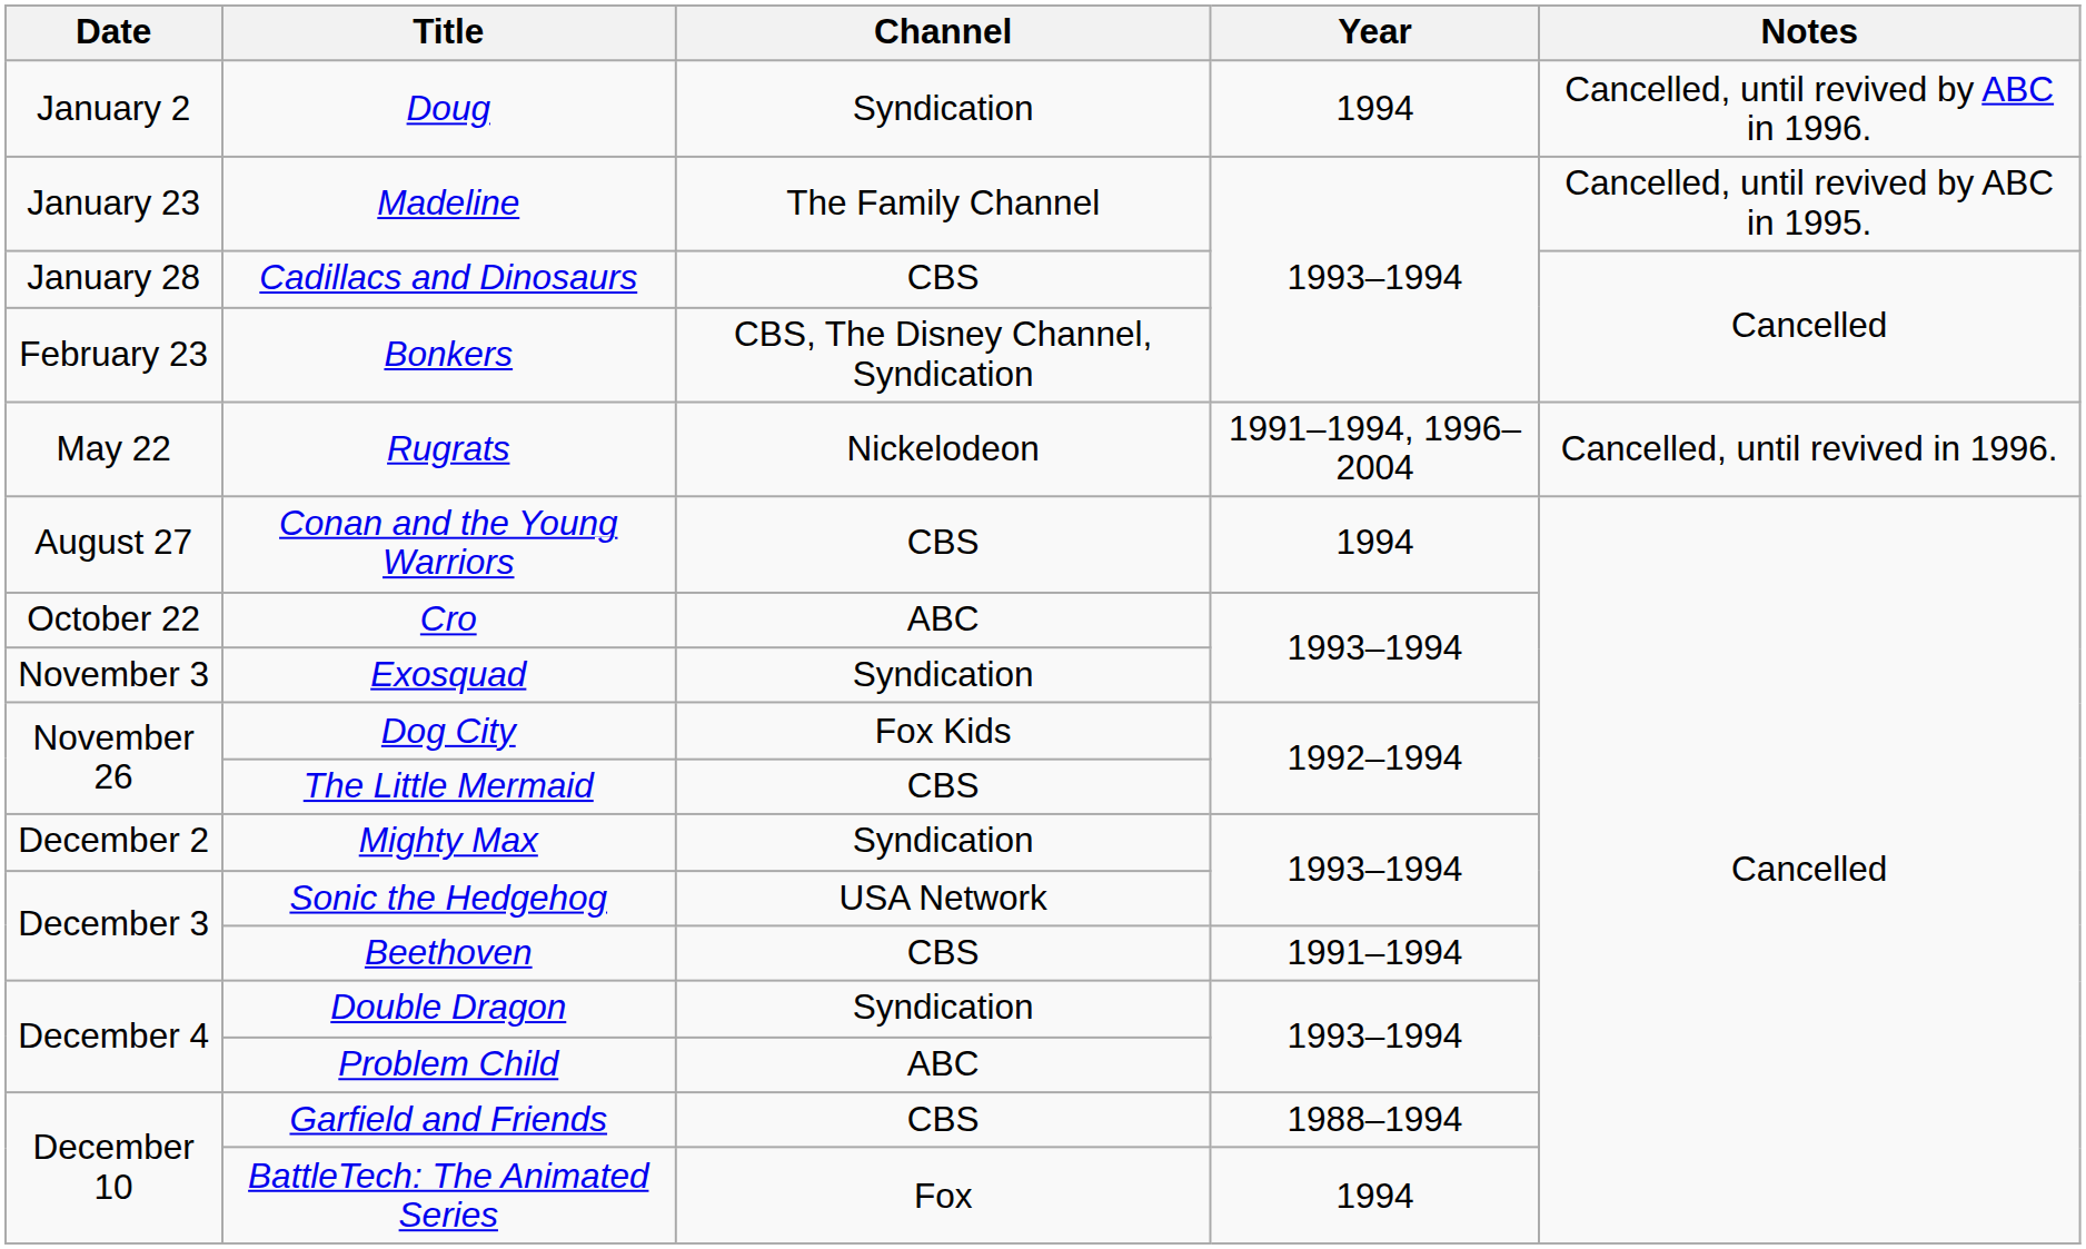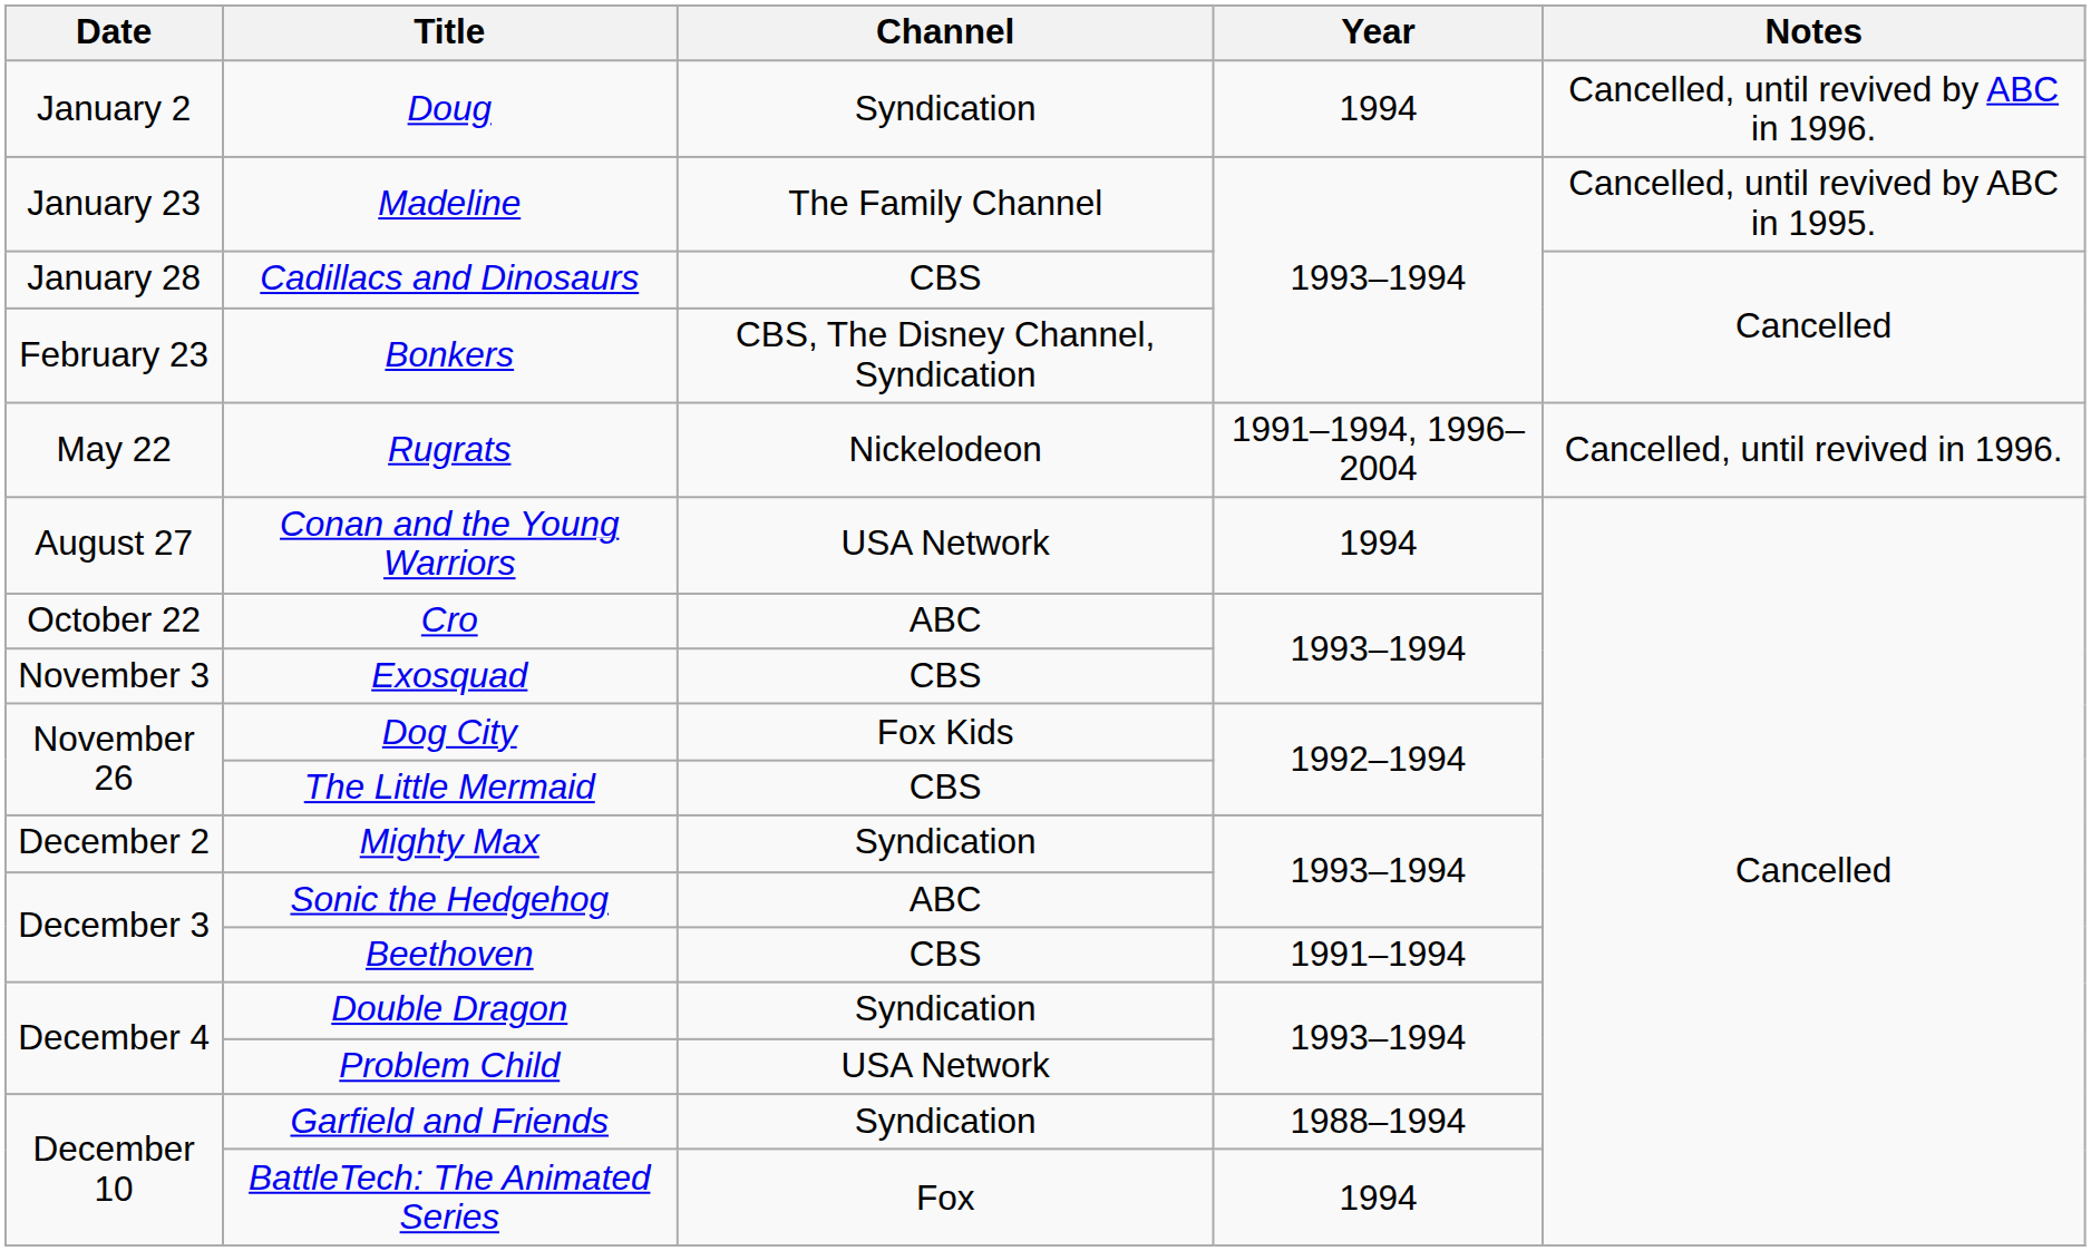Conan and the Young Warriors | Channel: CBS -> USA Network
Exosquad | Channel: Syndication -> CBS
Sonic the Hedgehog | Channel: USA Network -> ABC
Problem Child | Channel: ABC -> USA Network
Garfield and Friends | Channel: CBS -> Syndication
